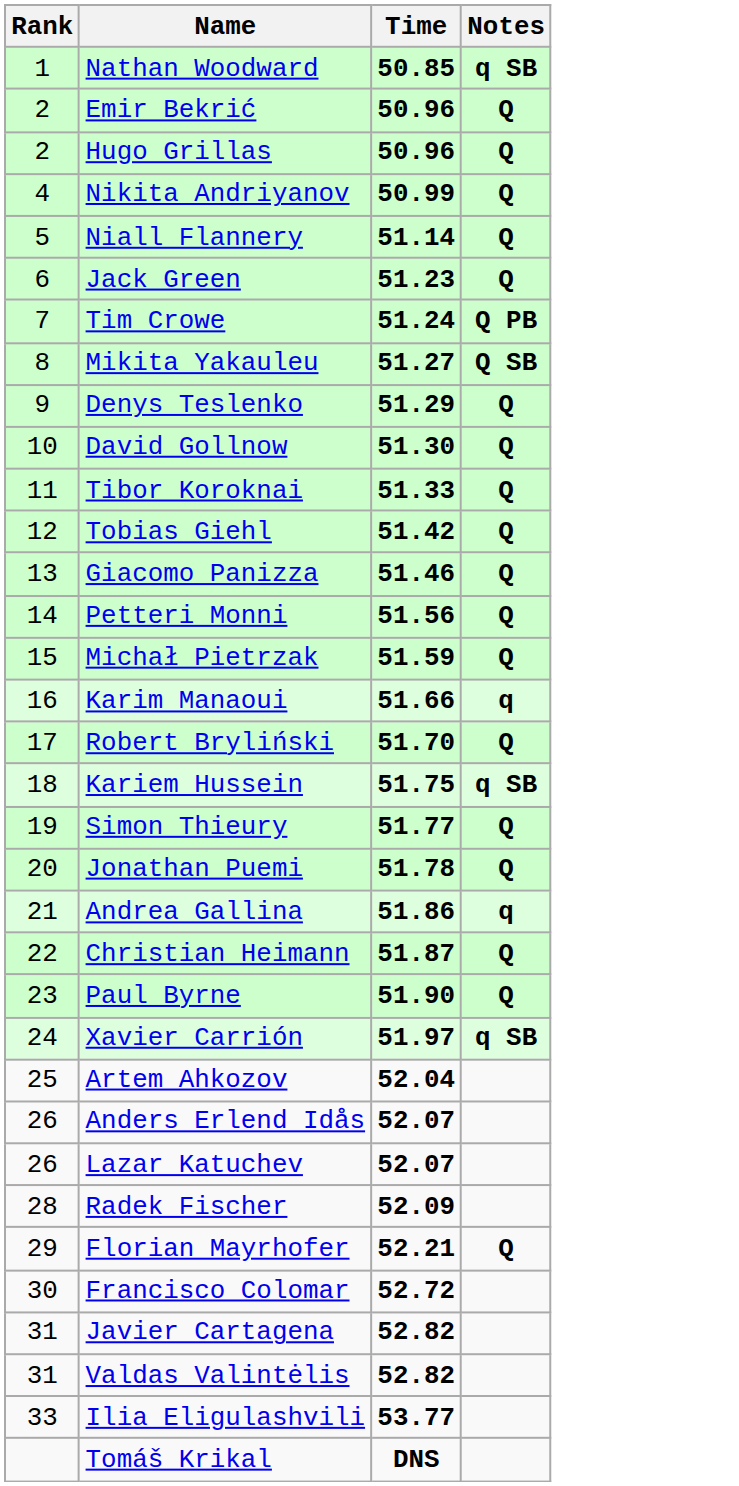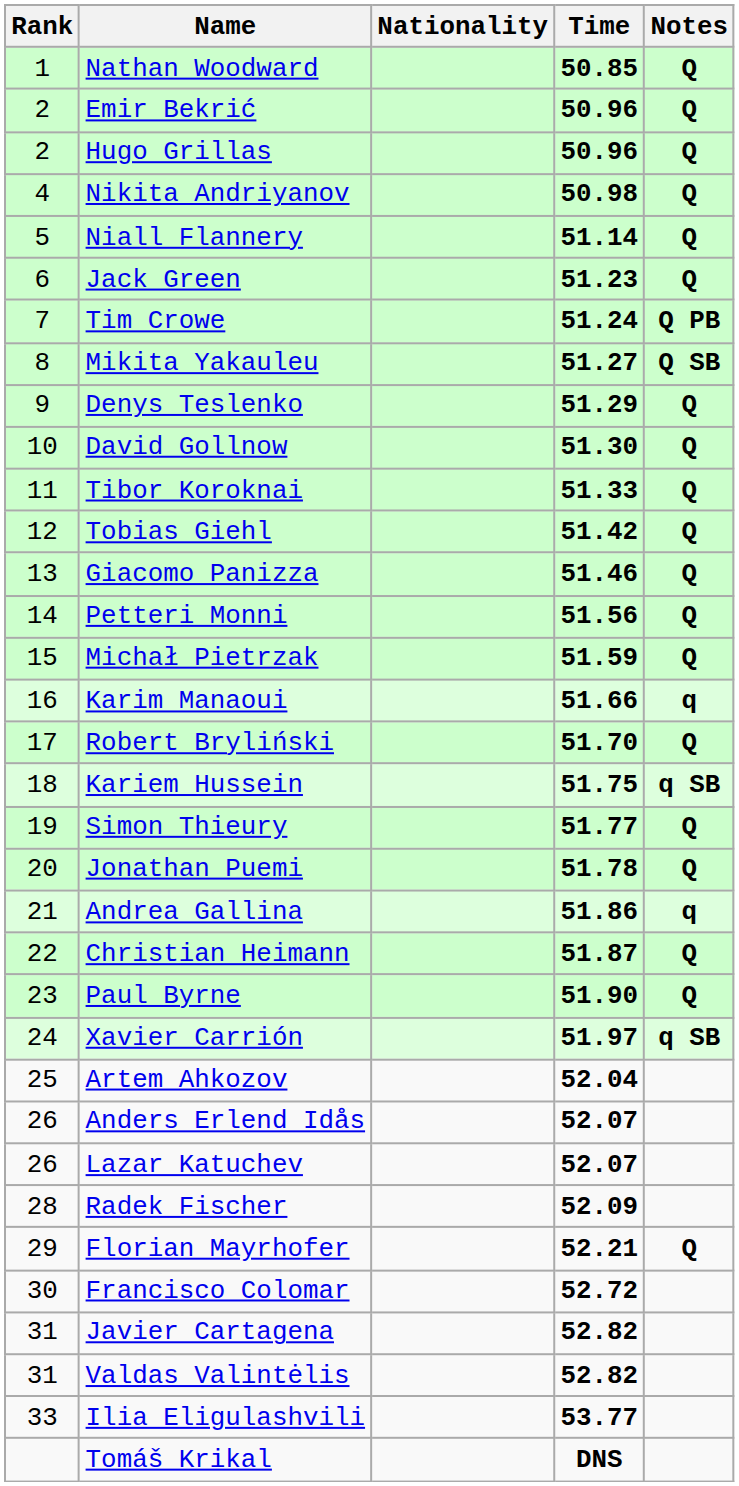+ column: Nationality
Nathan Woodward | Notes: q SB -> Q
Nikita Andriyanov | Time: 50.99 -> 50.98
